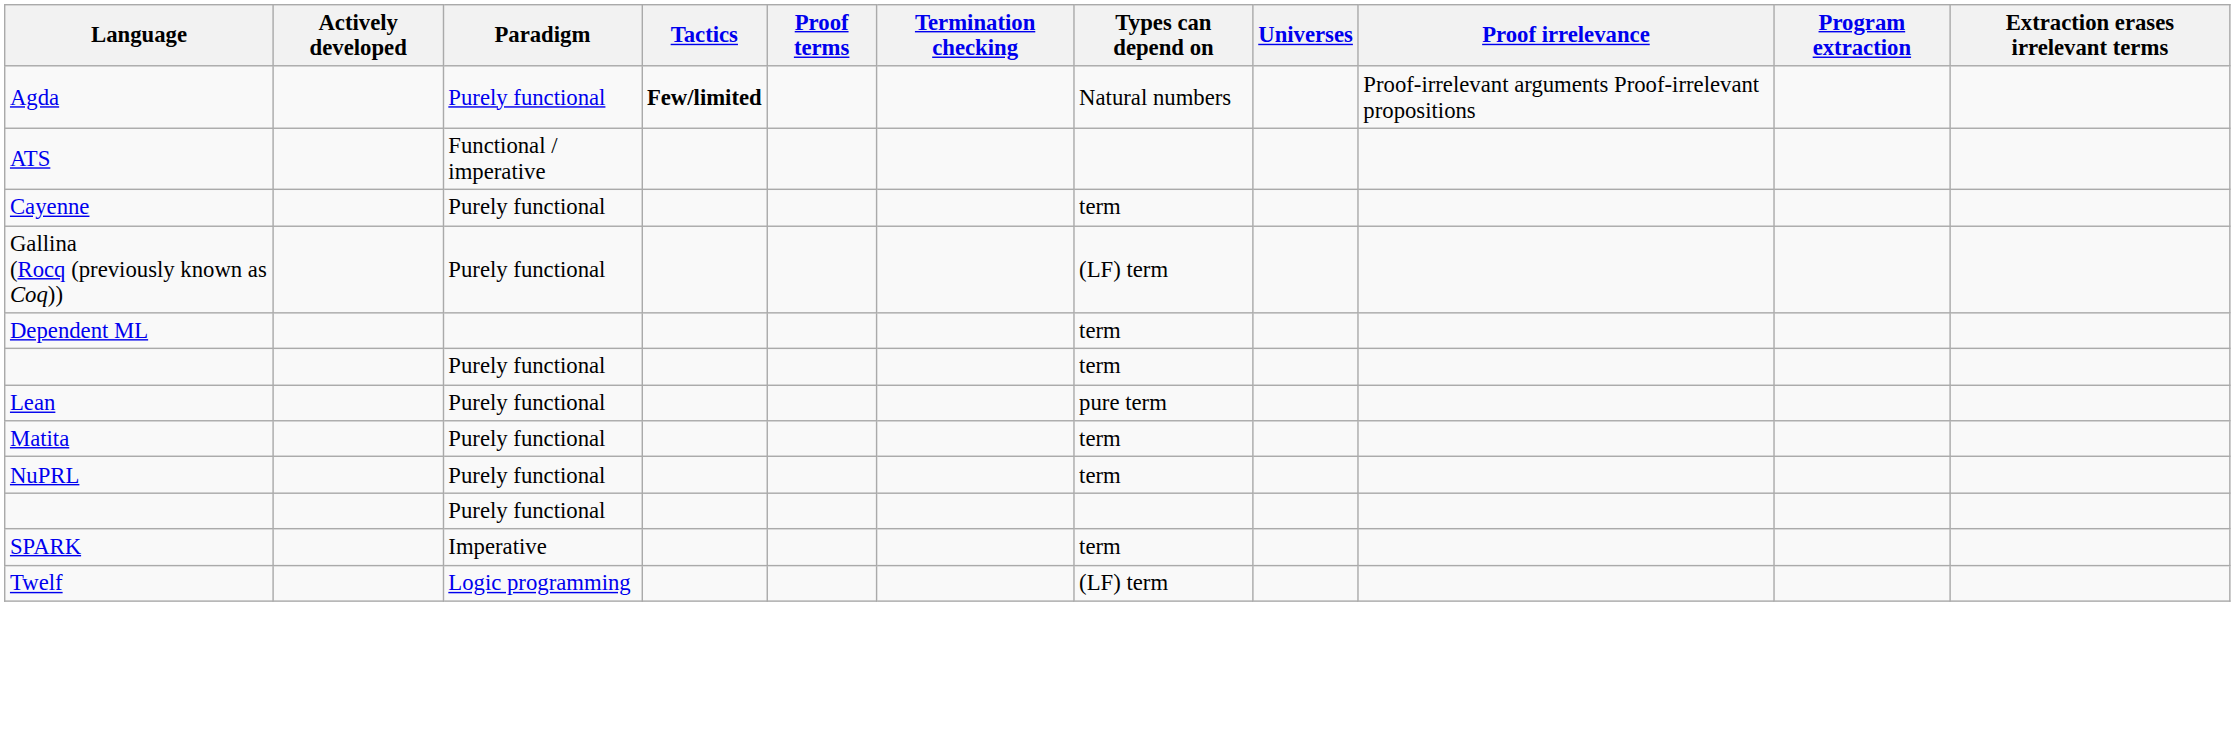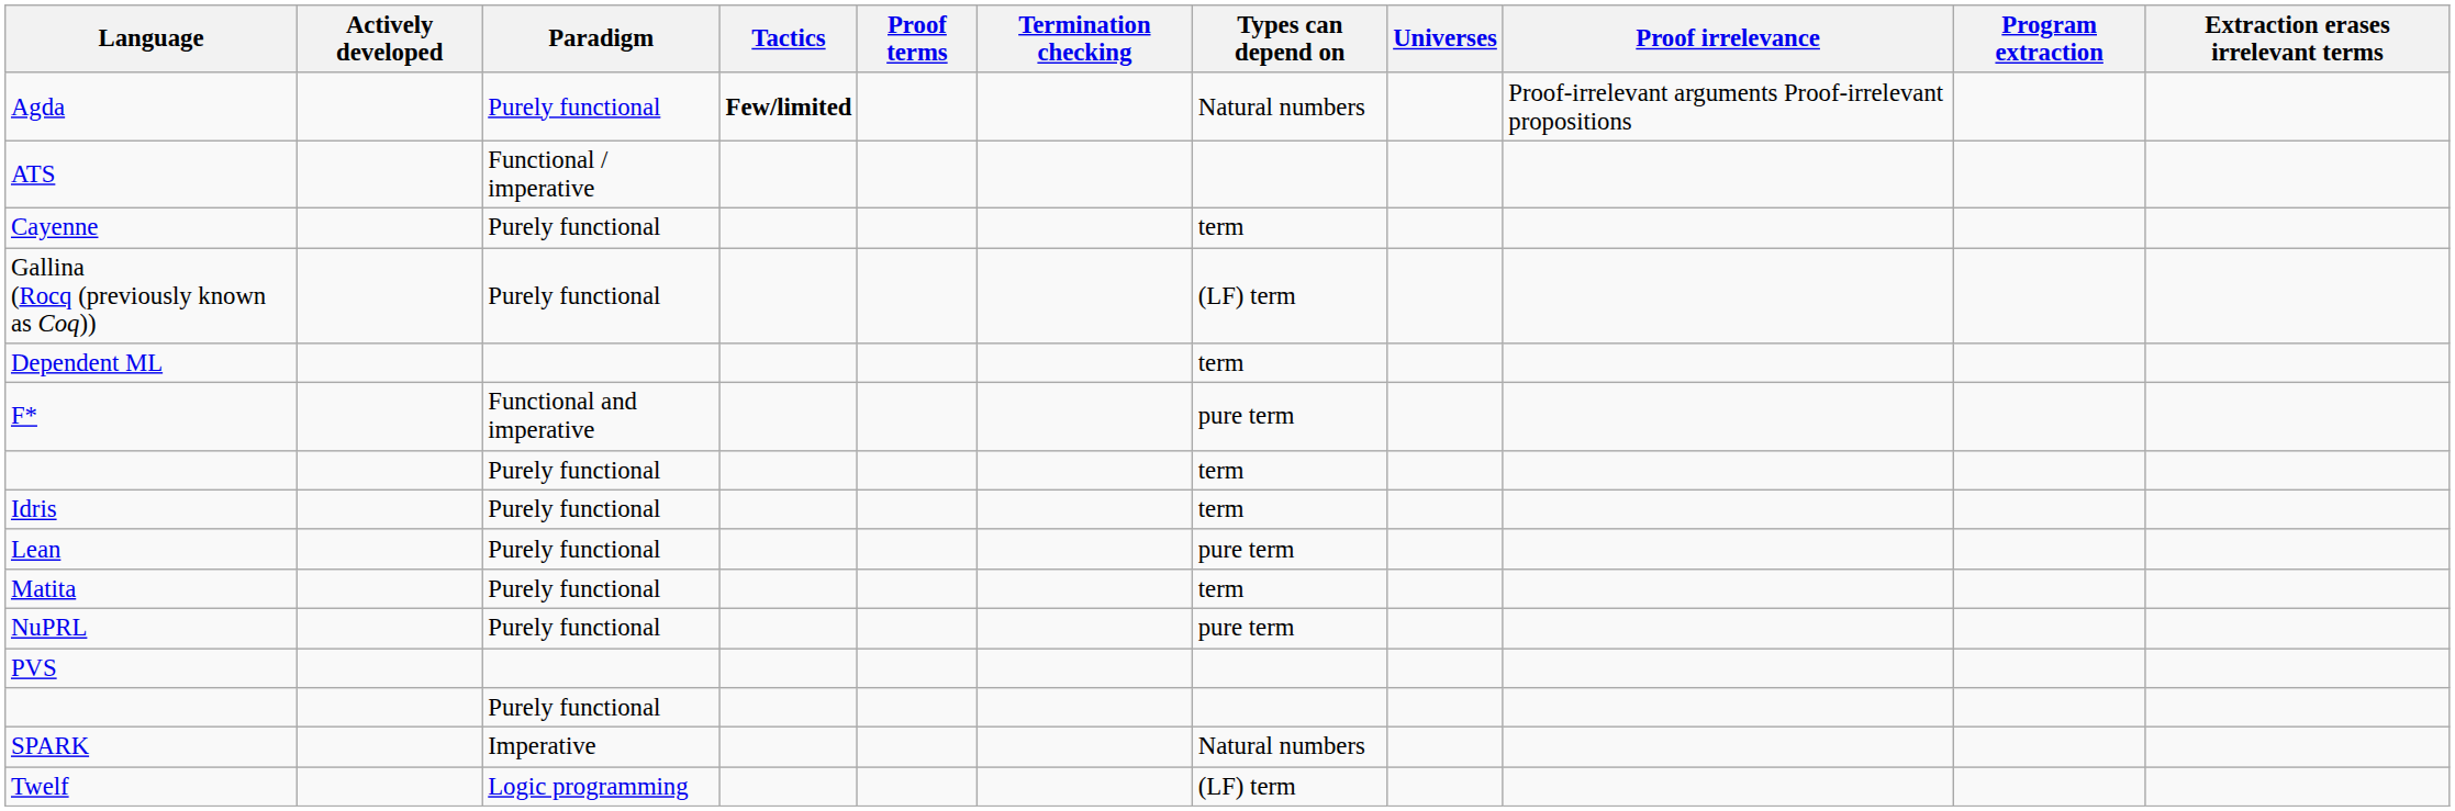+ row: F* | Functional and imperative | pure term
+ row: Idris | Purely functional | term
NuPRL | Types can depend on: term -> pure term
+ row: PVS
SPARK | Types can depend on: term -> Natural numbers
